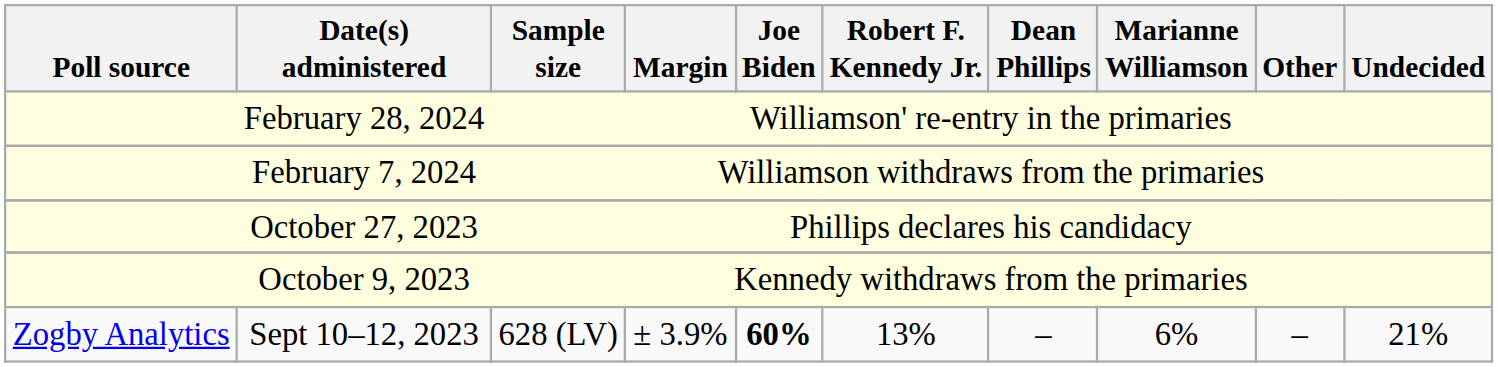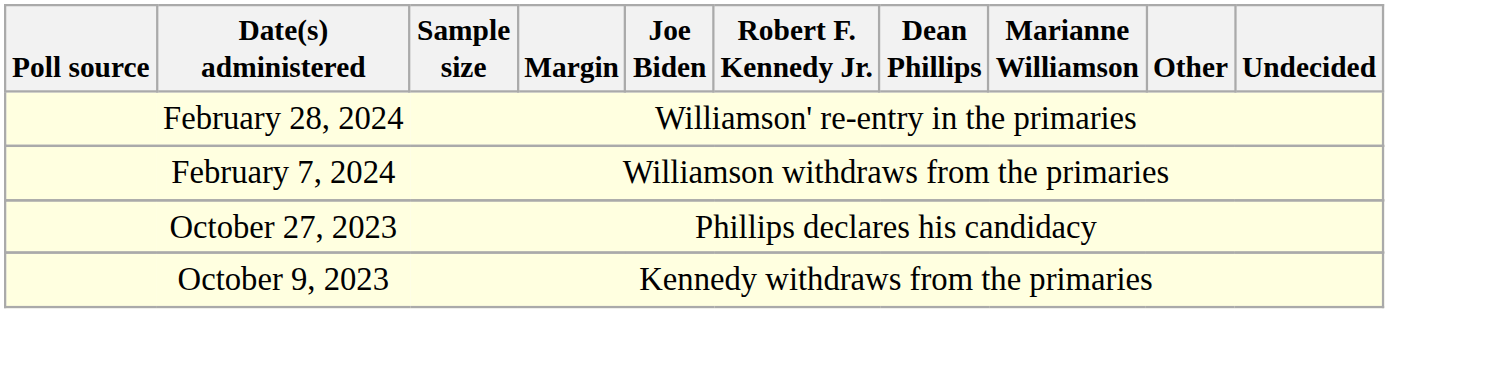- row: Zogby Analytics | Sept 10–12, 2023 | 628 (LV) | ± 3.9% | 60% | 13% | – | 6% | – | 21%
